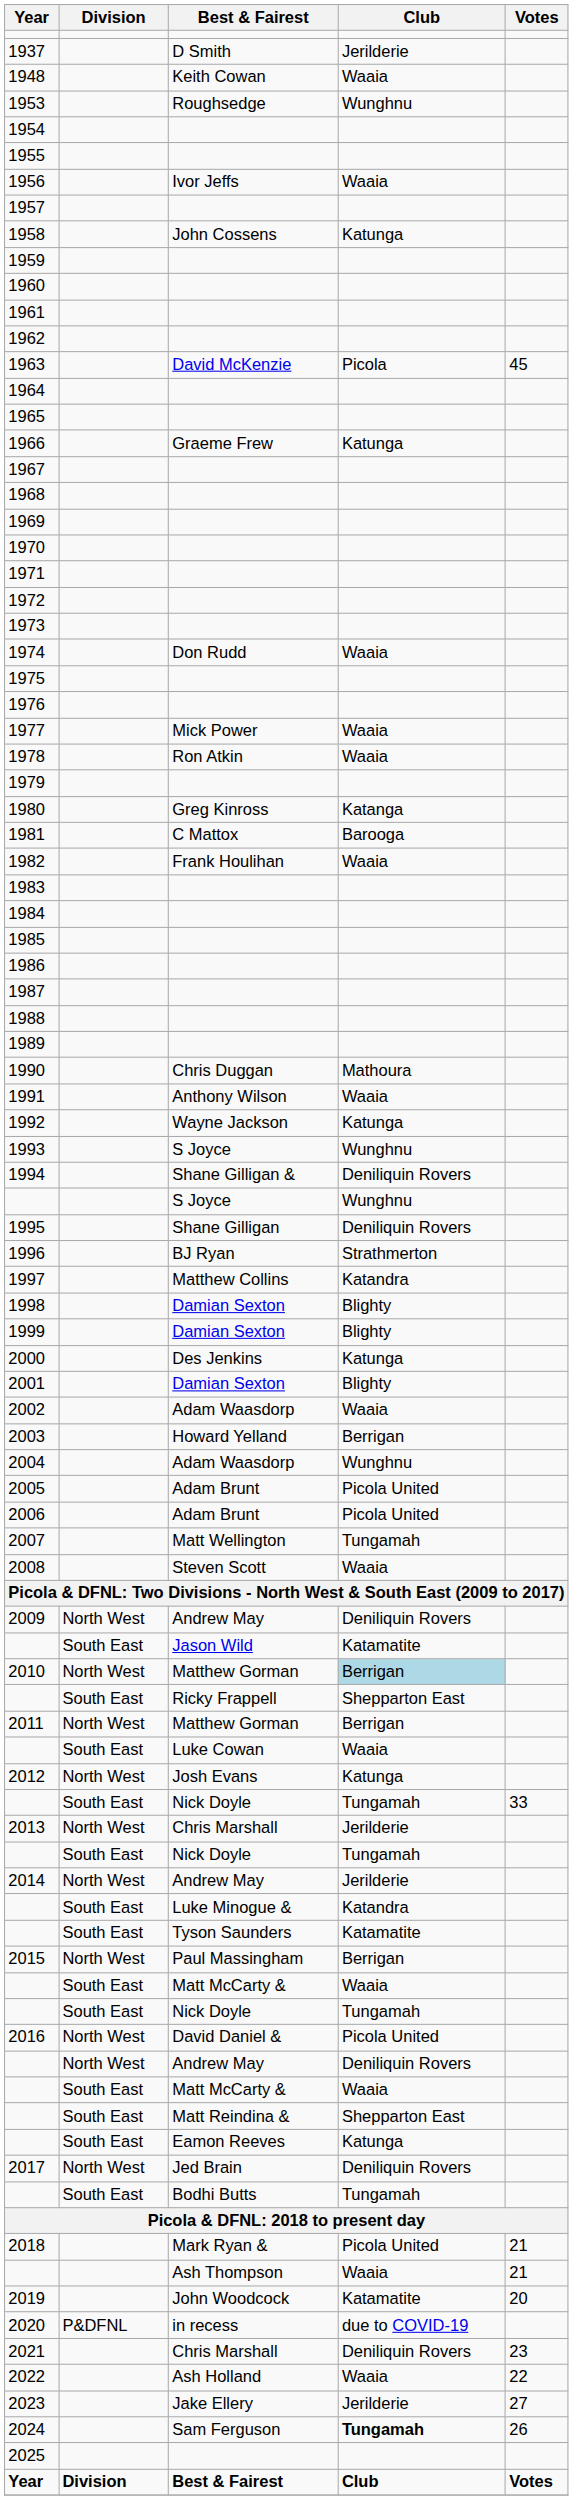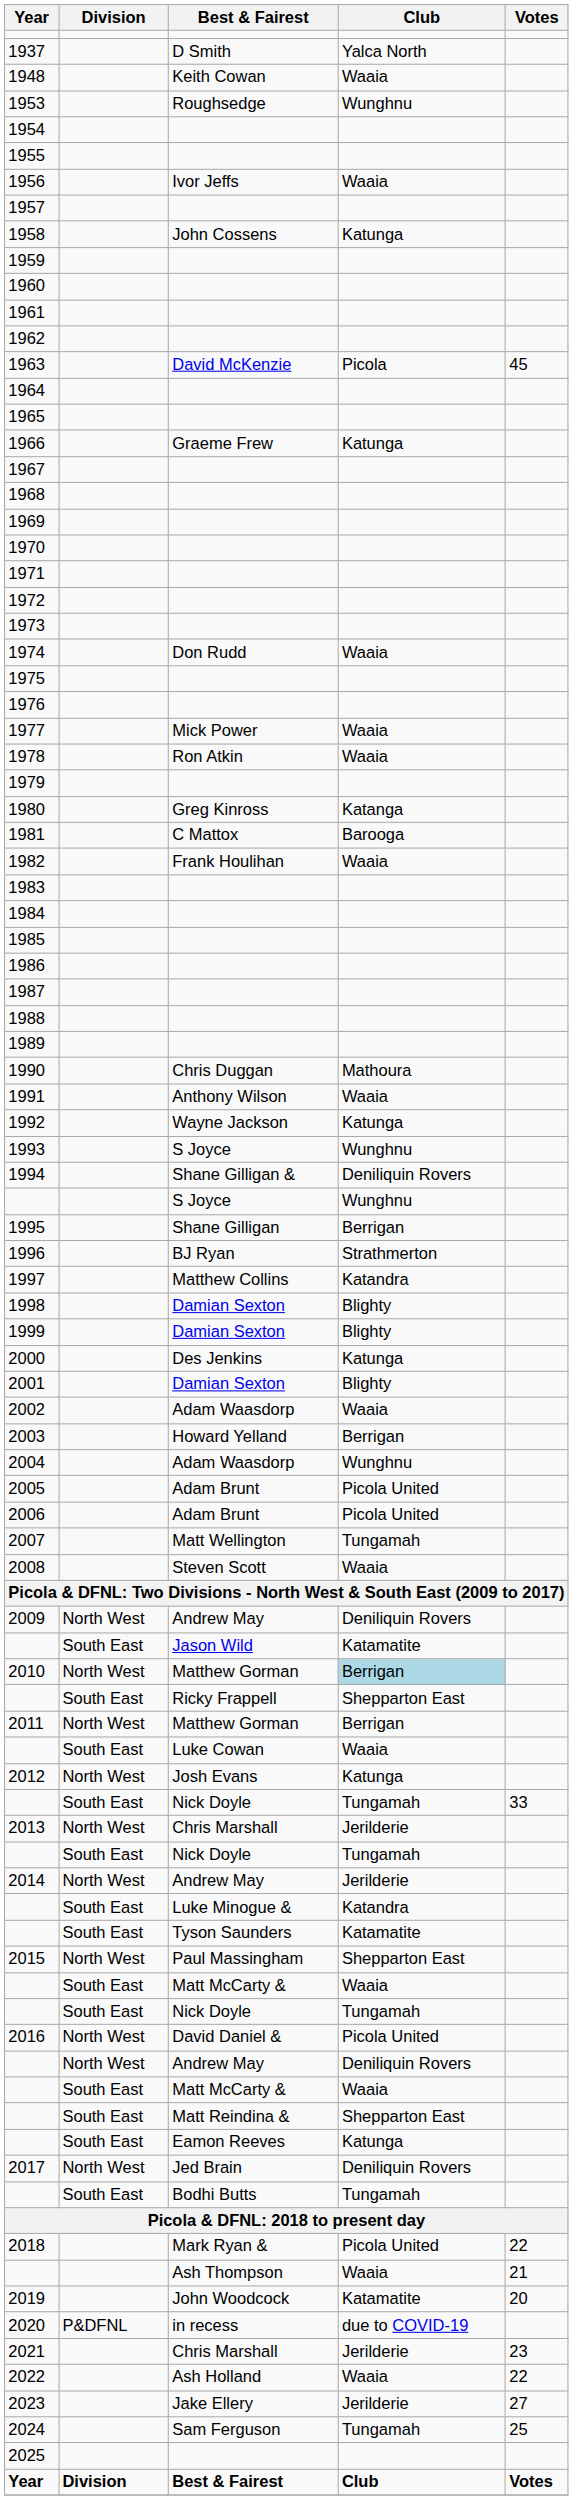1937 | Club: Jerilderie -> Yalca North
1995 | Club: Deniliquin Rovers -> Berrigan
2015 | Club: Berrigan -> Shepparton East
2018 | Votes: 21 -> 22
2021 | Club: Deniliquin Rovers -> Jerilderie
2024 | Club: bold -> normal
2024 | Votes: 26 -> 25
